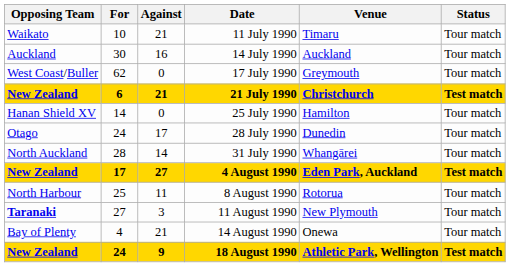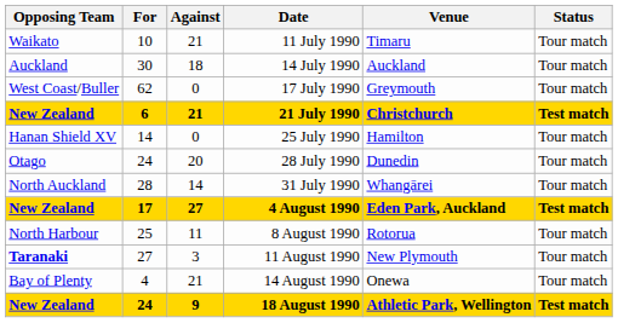14 July 1990 | Against: 16 -> 18
28 July 1990 | Against: 17 -> 20
